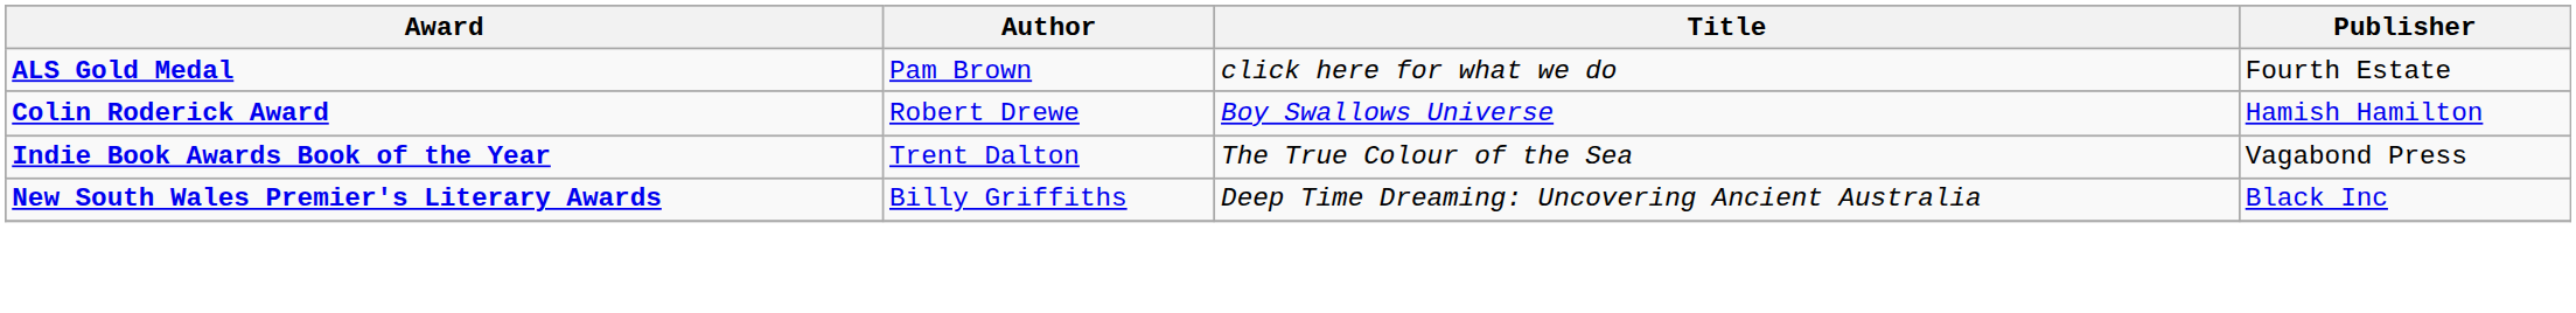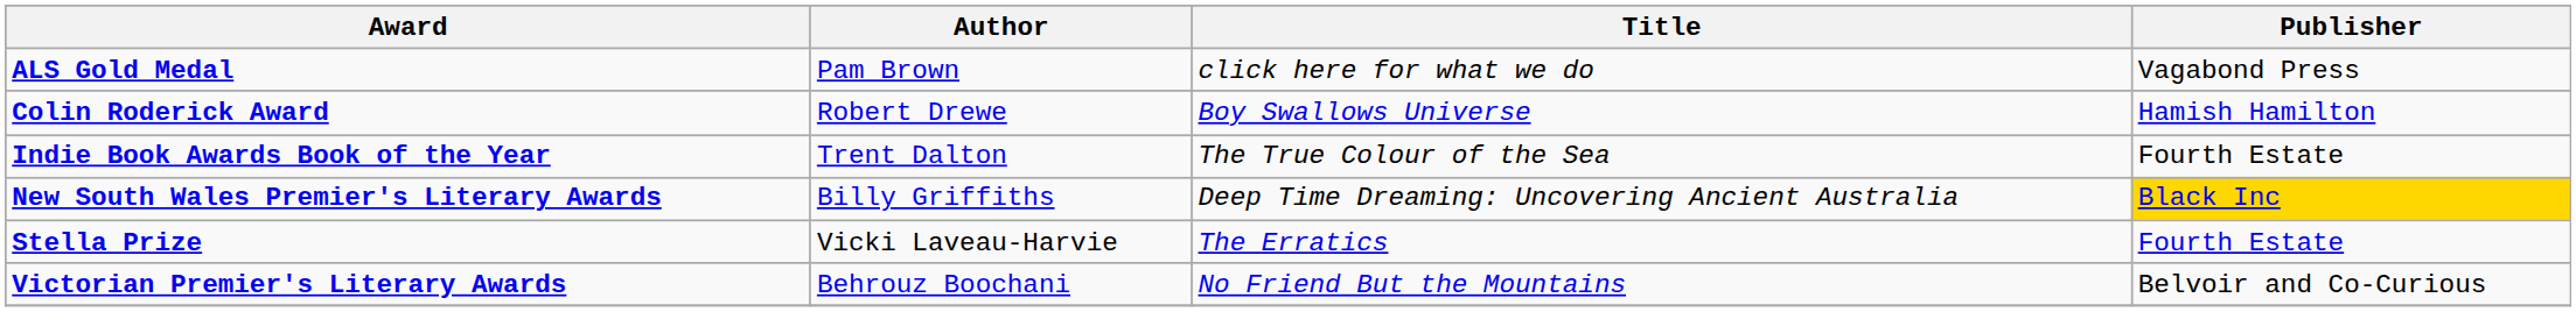ALS Gold Medal | Publisher: Fourth Estate -> Vagabond Press
Indie Book Awards Book of the Year | Publisher: Vagabond Press -> Fourth Estate
New South Wales Premier's Literary Awards | Publisher: no background -> gold background
+ row: Stella Prize | Vicki Laveau-Harvie | The Erratics | Fourth Estate
+ row: Victorian Premier's Literary Awards | Behrouz Boochani | No Friend But the Mountains | Belvoir and Co-Curious
